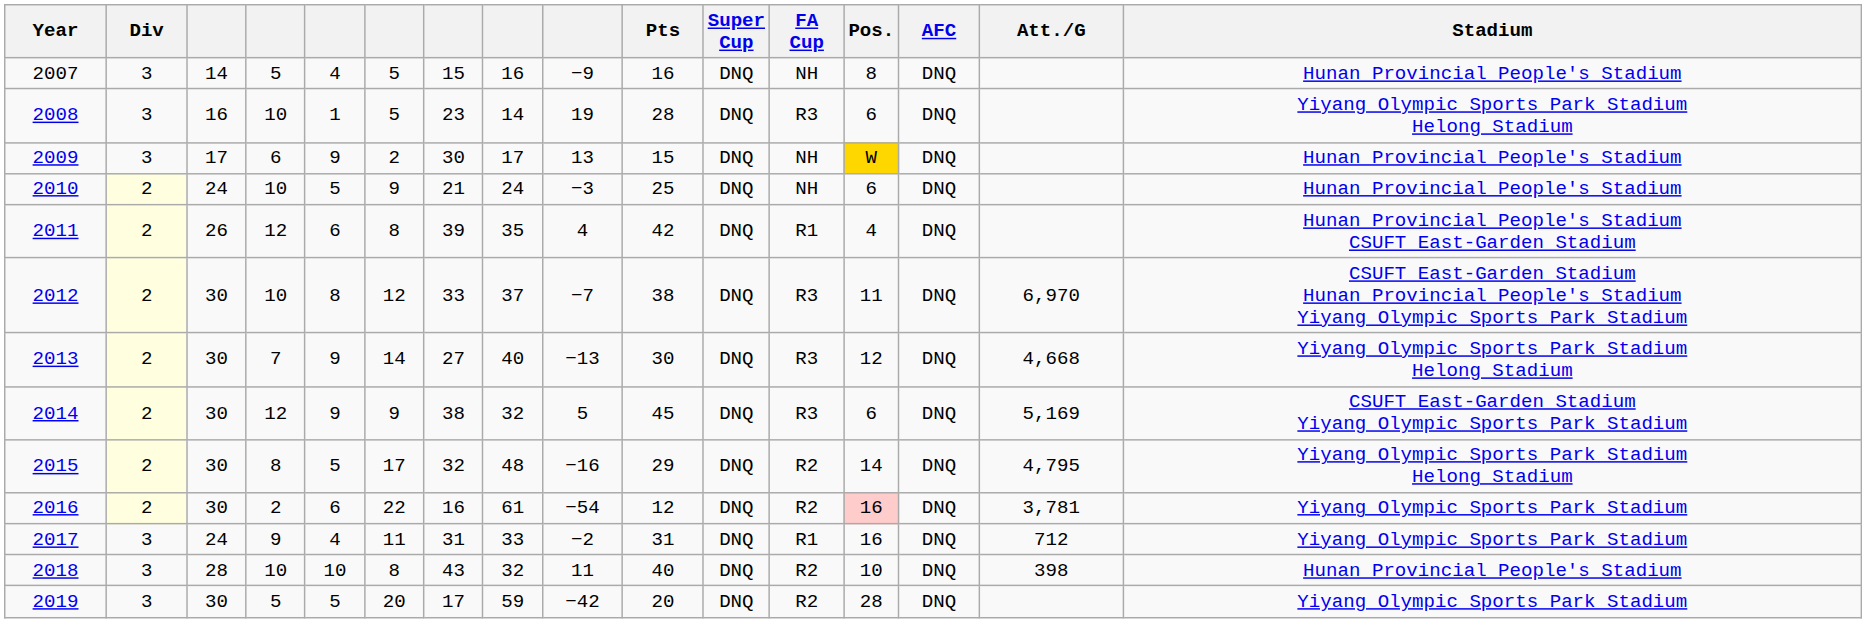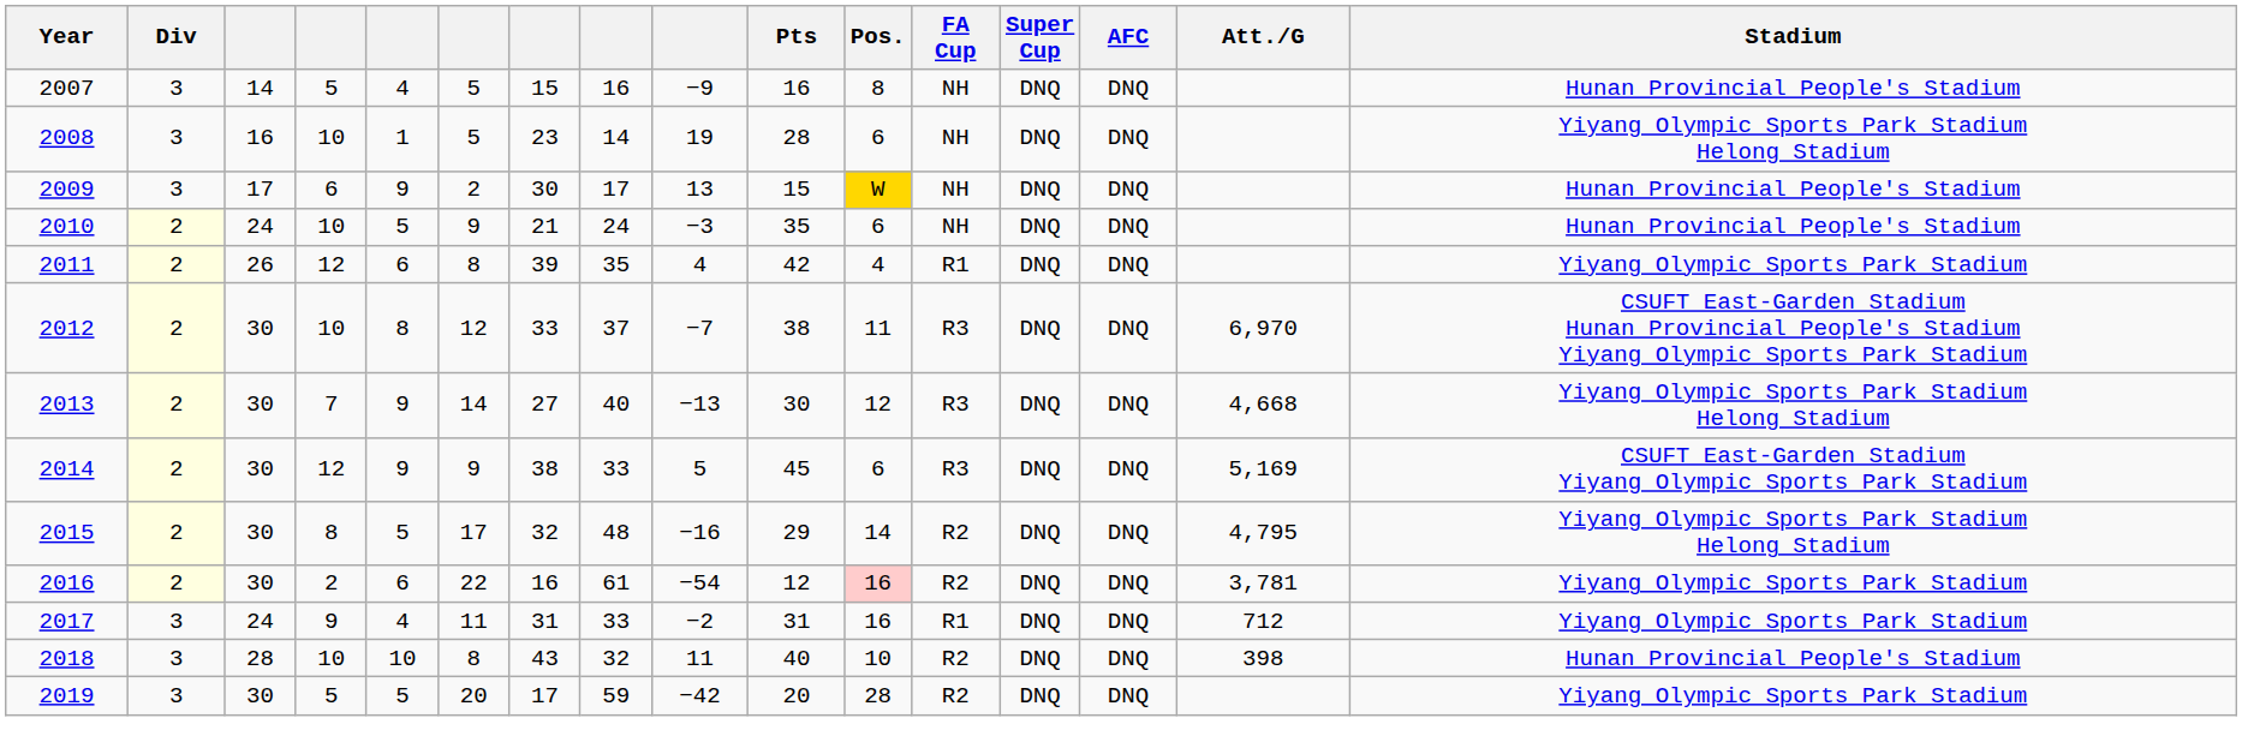columns swapped: Pos. <-> Super Cup
2008 | FA Cup: R3 -> NH
2010 | Pts: 25 -> 35
2011 | Stadium: Hunan Provincial People's Stadium CSUFT East-Garden Stadium -> Yiyang Olympic Sports Park Stadium
2014 | column 8: 32 -> 33
